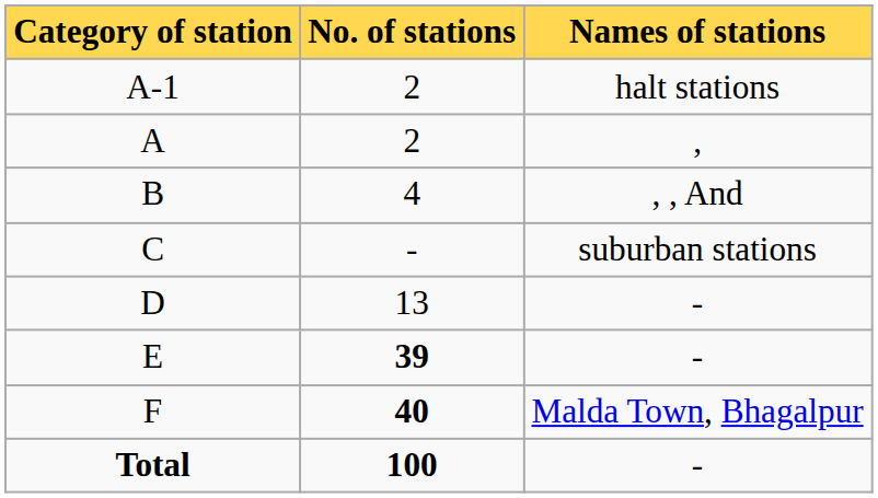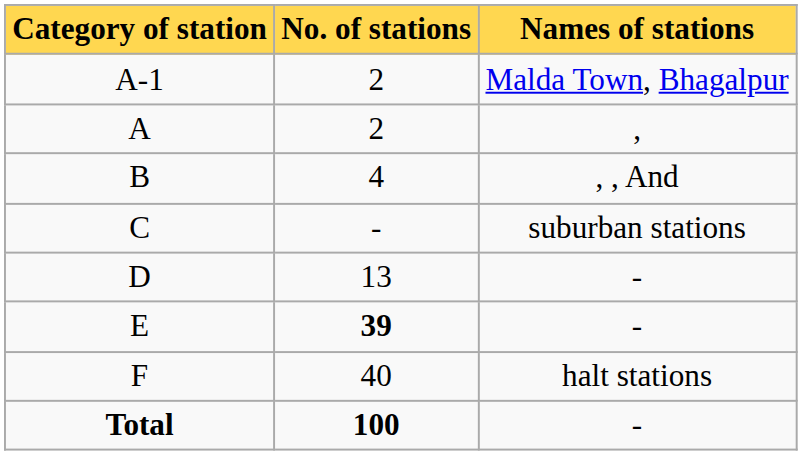A-1 | Names of stations: halt stations -> Malda Town, Bhagalpur
F | No. of stations: bold -> normal
F | Names of stations: Malda Town, Bhagalpur -> halt stations
